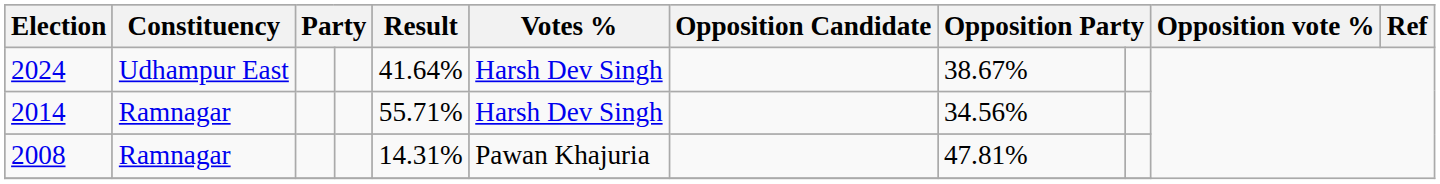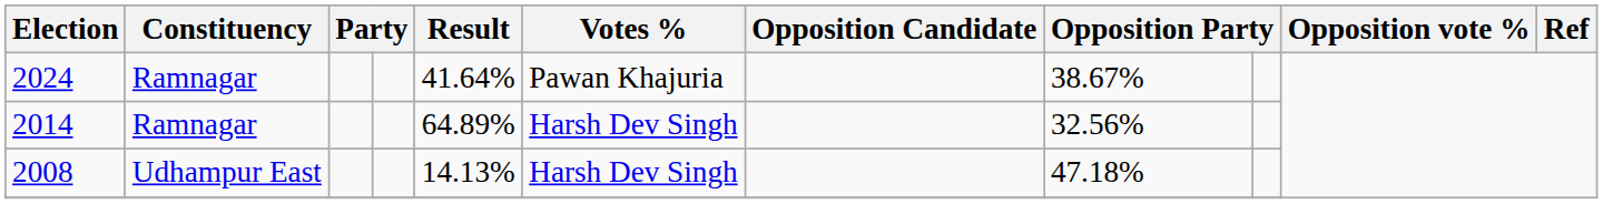2024 | Constituency: Udhampur East -> Ramnagar
2024 | Votes %: Harsh Dev Singh -> Pawan Khajuria
2014 | Result: 55.71% -> 64.89%
2014 | column 8: 34.56% -> 32.56%
2008 | Constituency: Ramnagar -> Udhampur East
2008 | Result: 14.31% -> 14.13%
2008 | Votes %: Pawan Khajuria -> Harsh Dev Singh
2008 | column 8: 47.81% -> 47.18%
